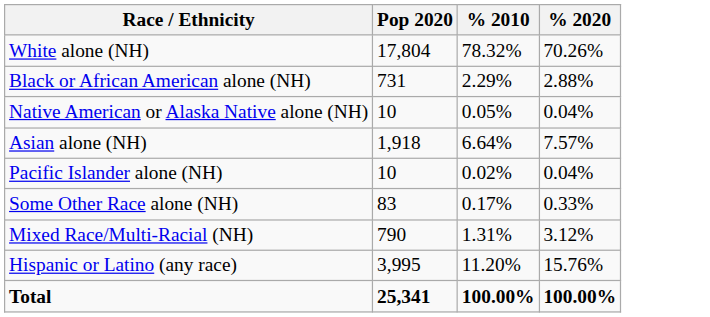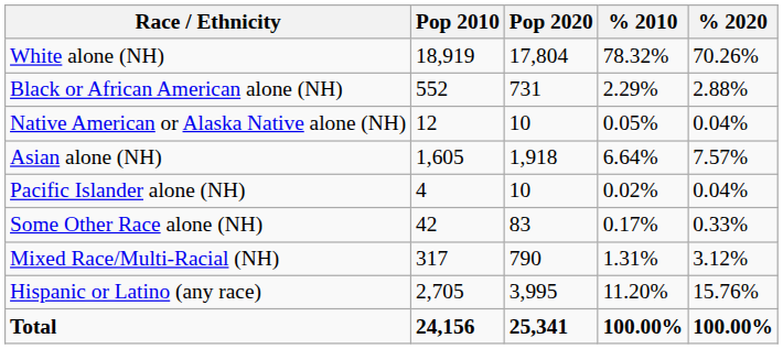+ column: Pop 2010 | 18,919 | 552 | 12 | 1,605 | 4 | 42 | 317 | 2,705 | 24,156
